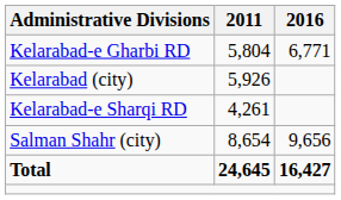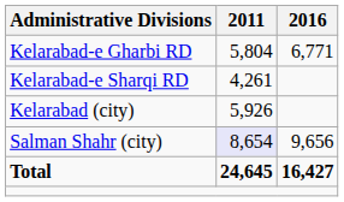rows swapped: Kelarabad-e Sharqi RD <-> Kelarabad (city)
Salman Shahr (city) | 2011: no background -> lavender background
